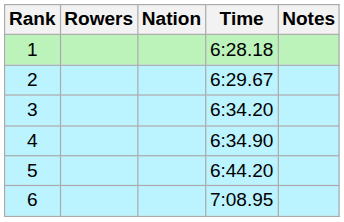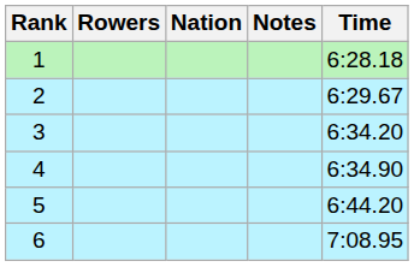columns swapped: Time <-> Notes
